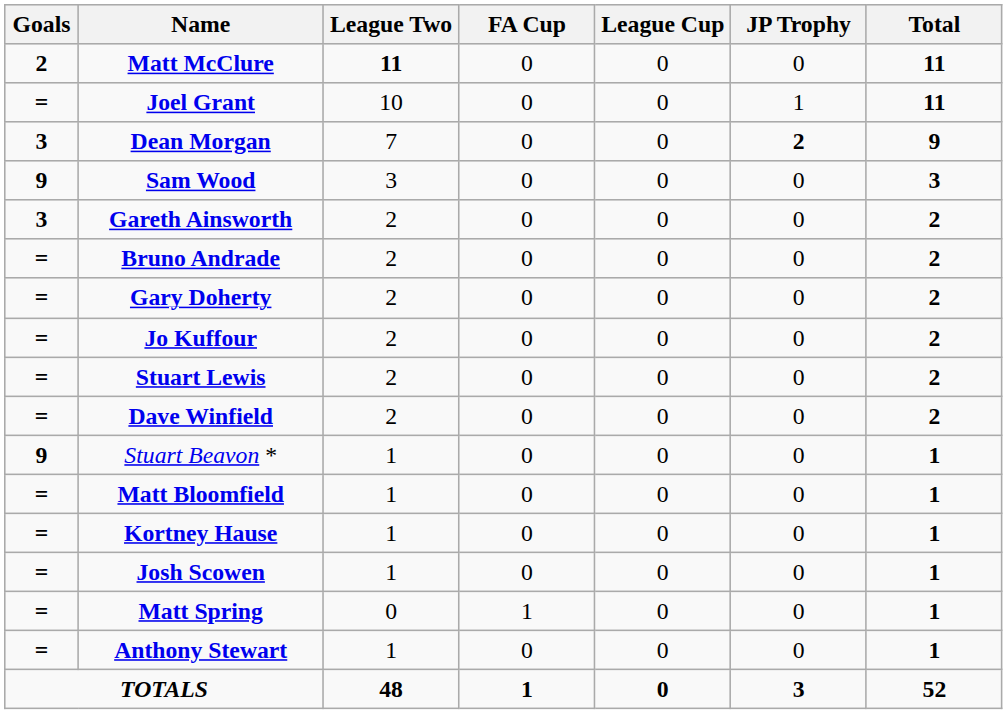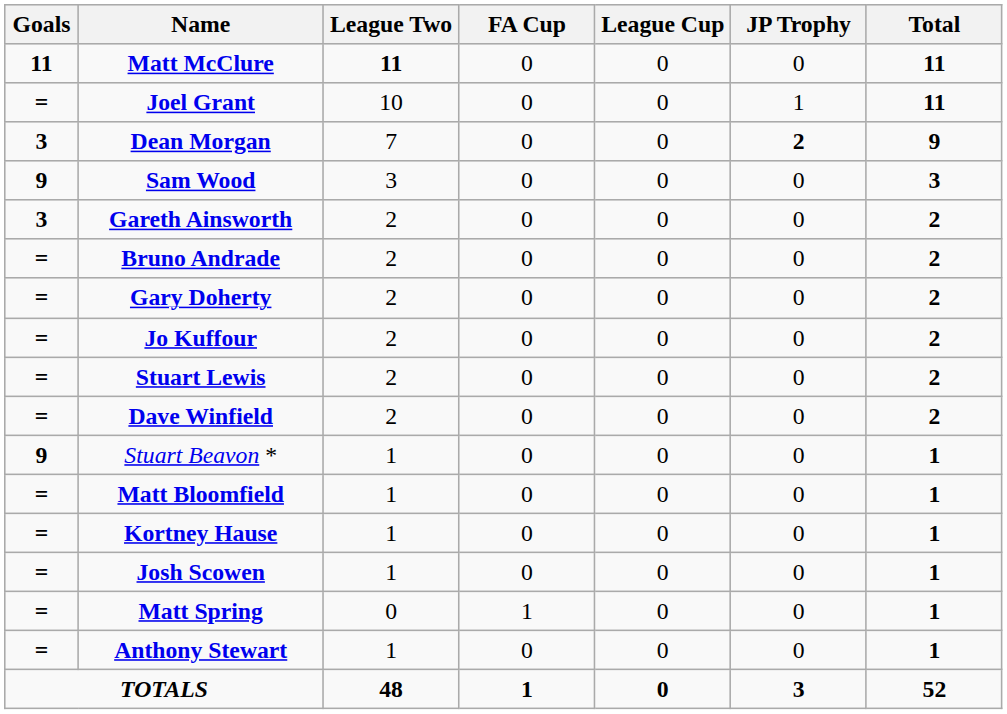Matt McClure | Goals: 2 -> 11
